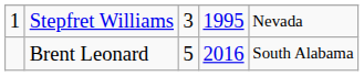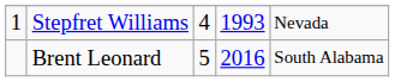Stepfret Williams | column 3: 3 -> 4
Stepfret Williams | column 4: 1995 -> 1993
